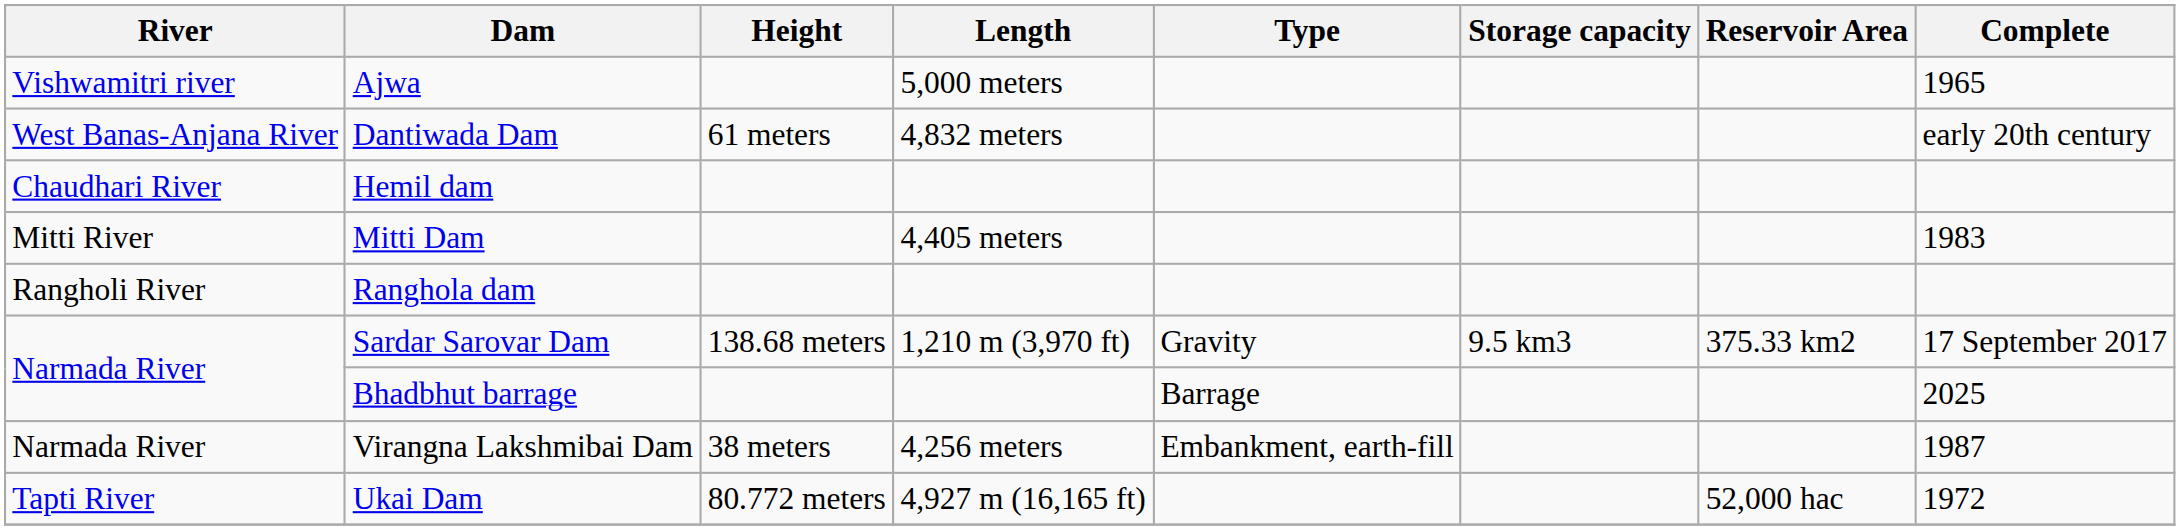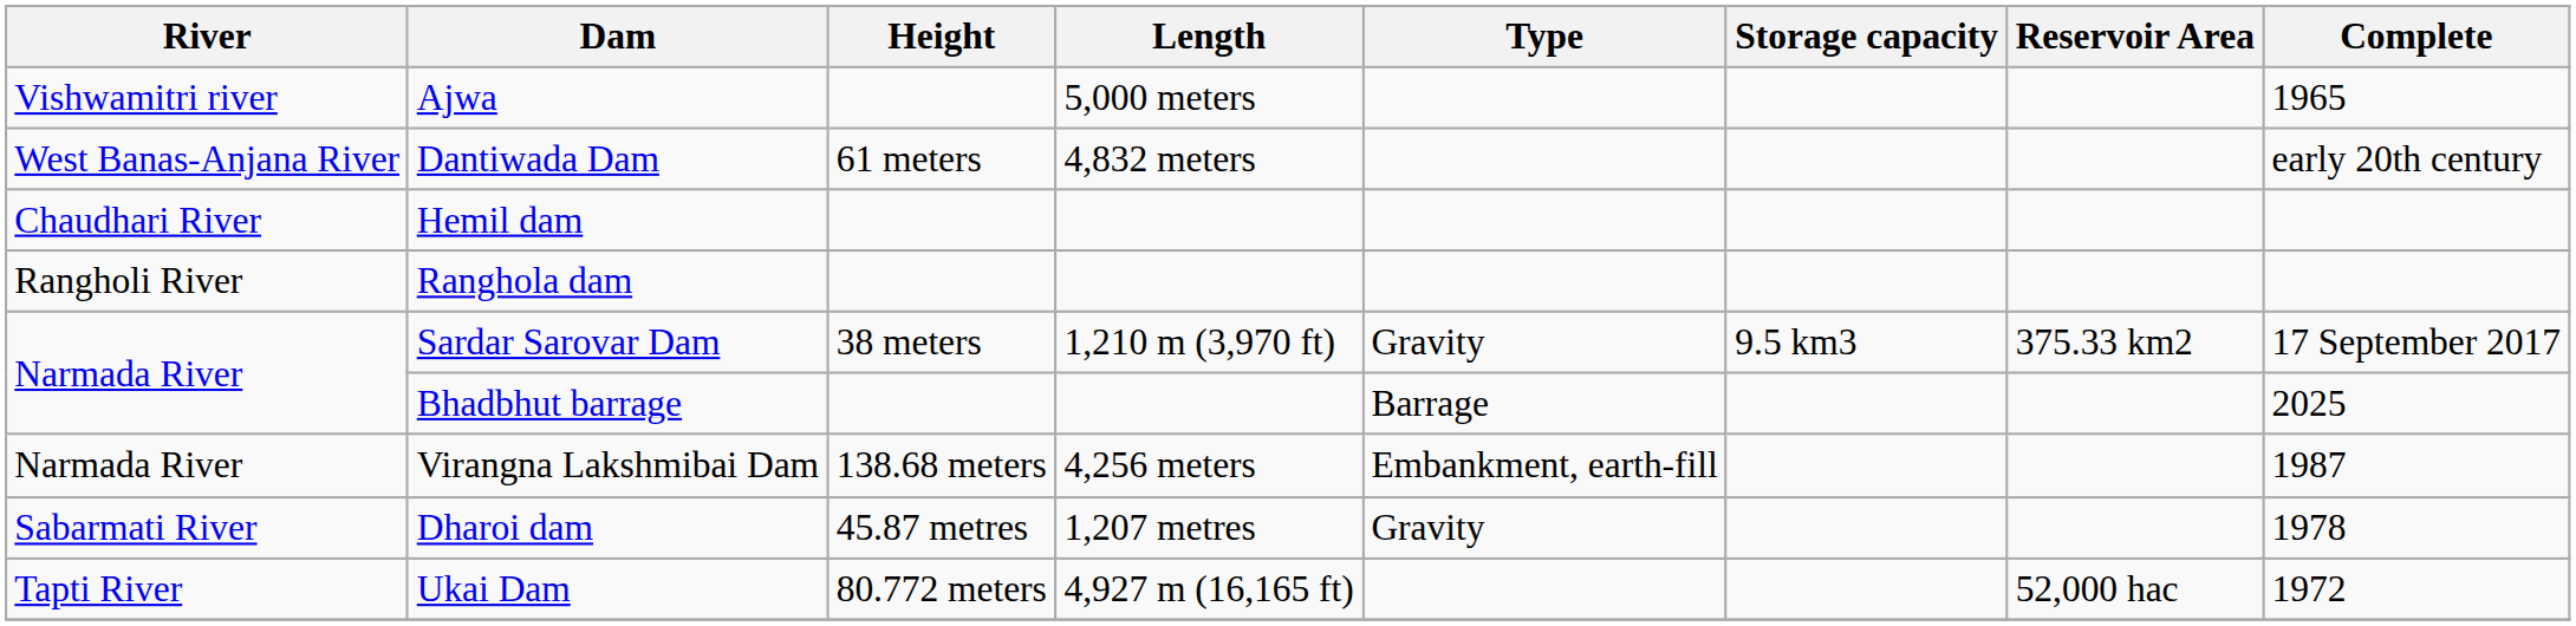- row: Mitti River | Mitti Dam | 4,405 meters | 1983
Sardar Sarovar Dam | Height: 138.68 meters -> 38 meters
Virangna Lakshmibai Dam | Height: 38 meters -> 138.68 meters
+ row: Sabarmati River | Dharoi dam | 45.87 metres | 1,207 metres | Gravity | 1978
